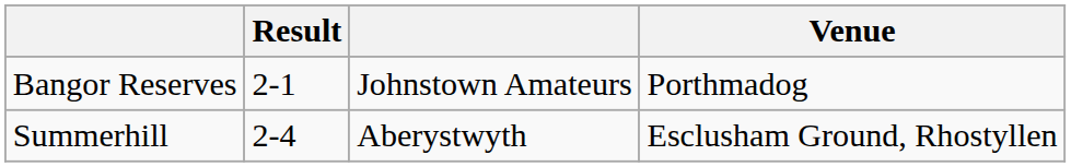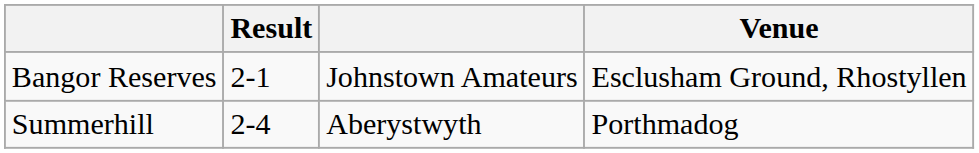Bangor Reserves | Venue: Porthmadog -> Esclusham Ground, Rhostyllen
Summerhill | Venue: Esclusham Ground, Rhostyllen -> Porthmadog
